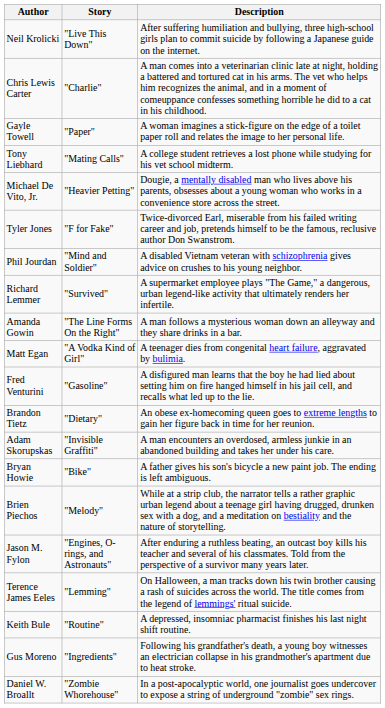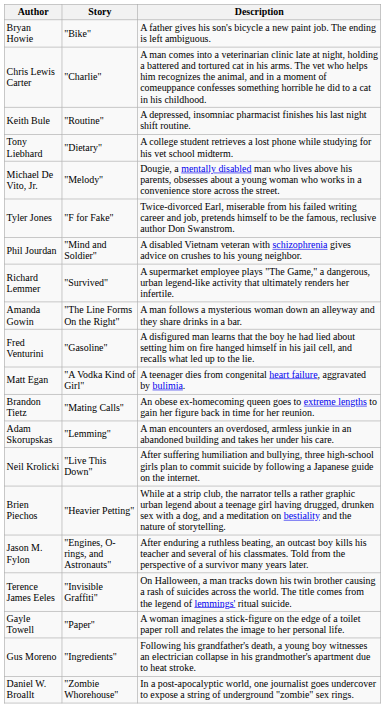rows swapped: Neil Krolicki <-> Bryan Howie
rows swapped: Gayle Towell <-> Keith Bule
Tony Liebhard | Story: "Mating Calls" -> "Dietary"
Michael De Vito, Jr. | Story: "Heavier Petting" -> "Melody"
rows swapped: Matt Egan <-> Fred Venturini
Brandon Tietz | Story: "Dietary" -> "Mating Calls"
Adam Skorupskas | Story: "Invisible Graffiti" -> "Lemming"
Brien Piechos | Story: "Melody" -> "Heavier Petting"
Terence James Eeles | Story: "Lemming" -> "Invisible Graffiti"
